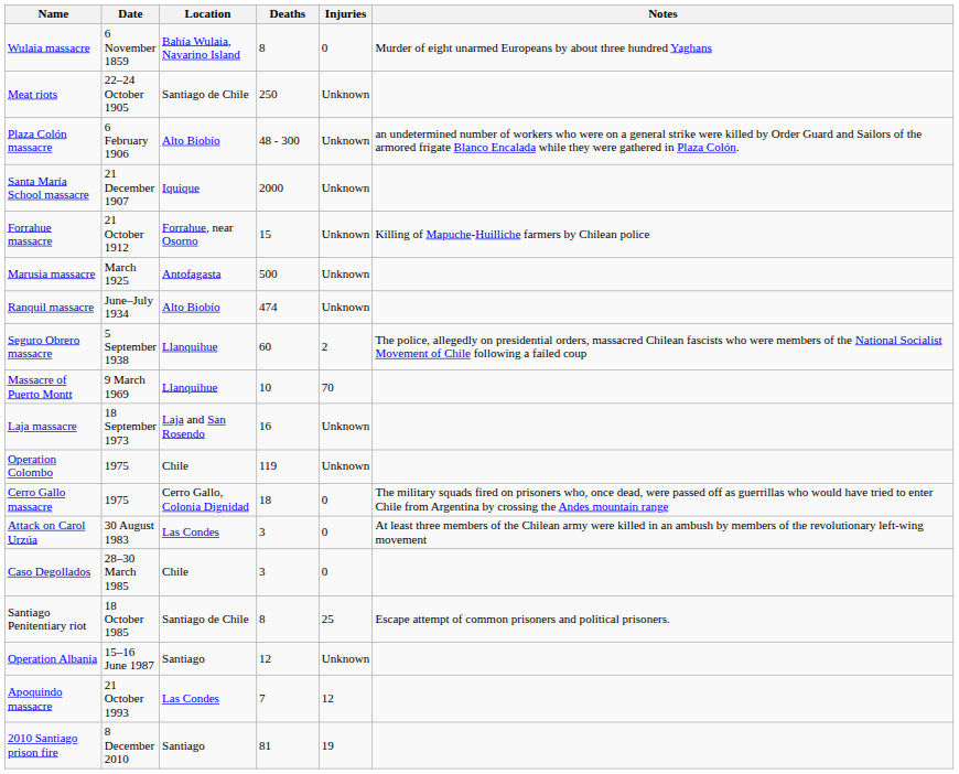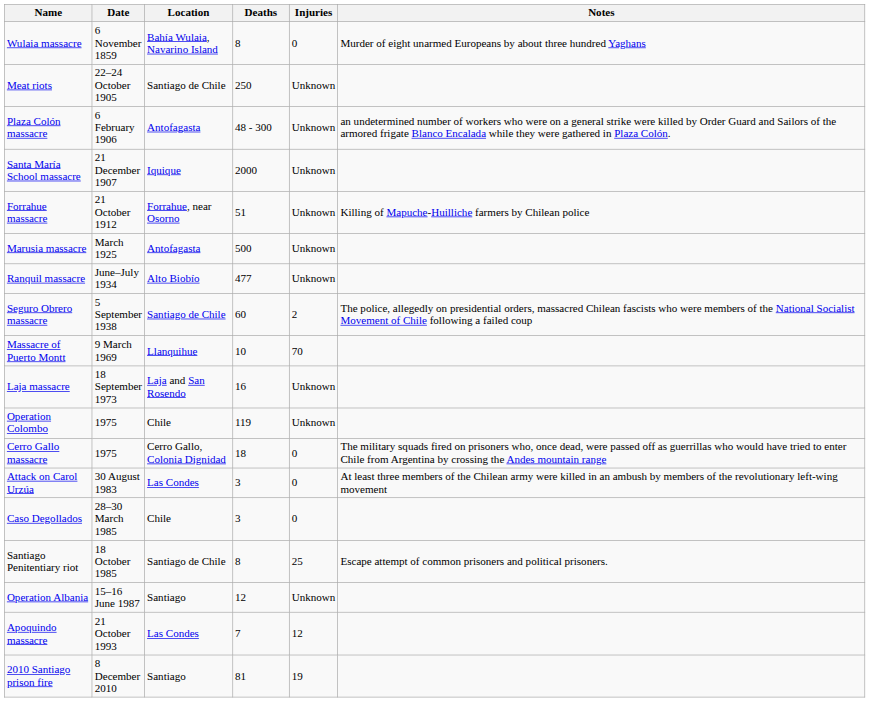Plaza Colón massacre | Location: Alto Biobío -> Antofagasta
Forrahue massacre | Deaths: 15 -> 51
Ranquil massacre | Deaths: 474 -> 477
Seguro Obrero massacre | Location: Llanquihue -> Santiago de Chile
